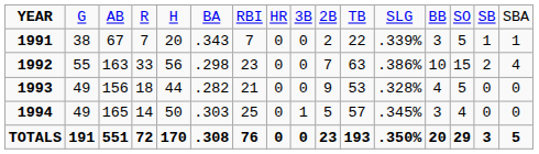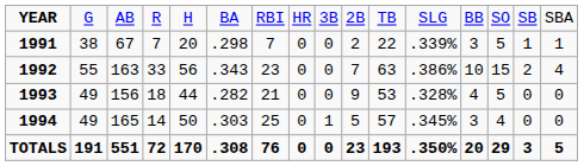1991 | column 6: .343 -> .298
1992 | column 6: .298 -> .343
